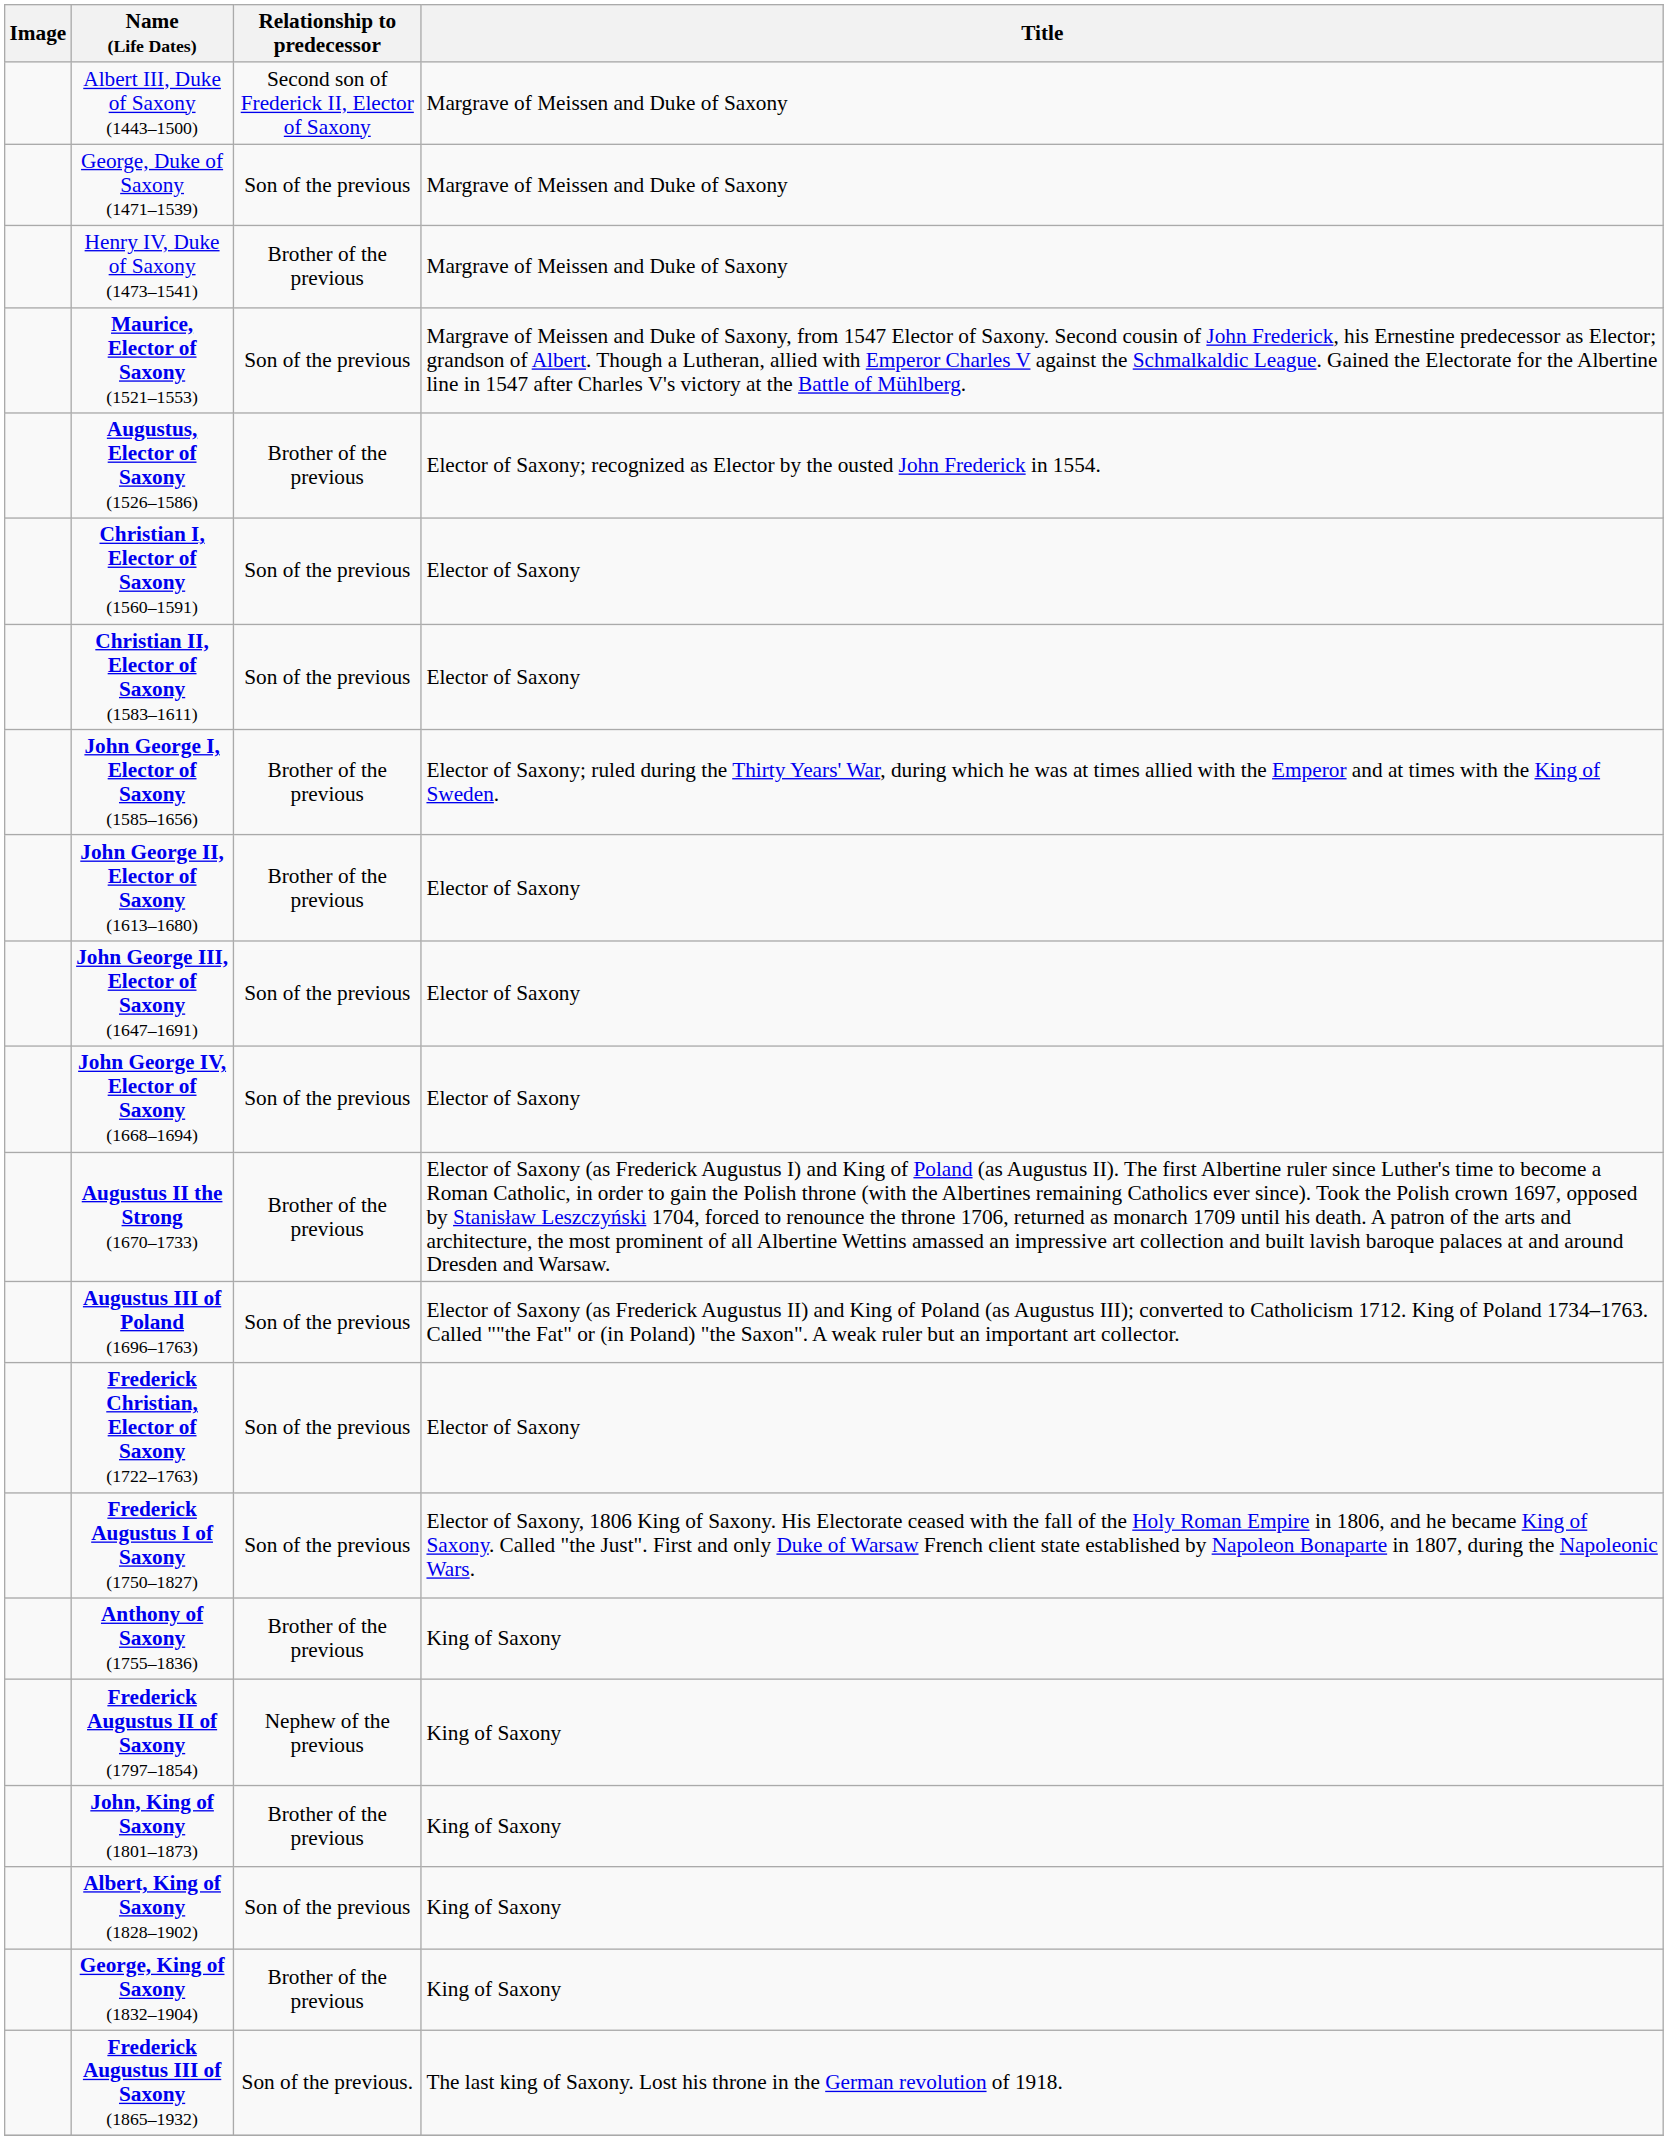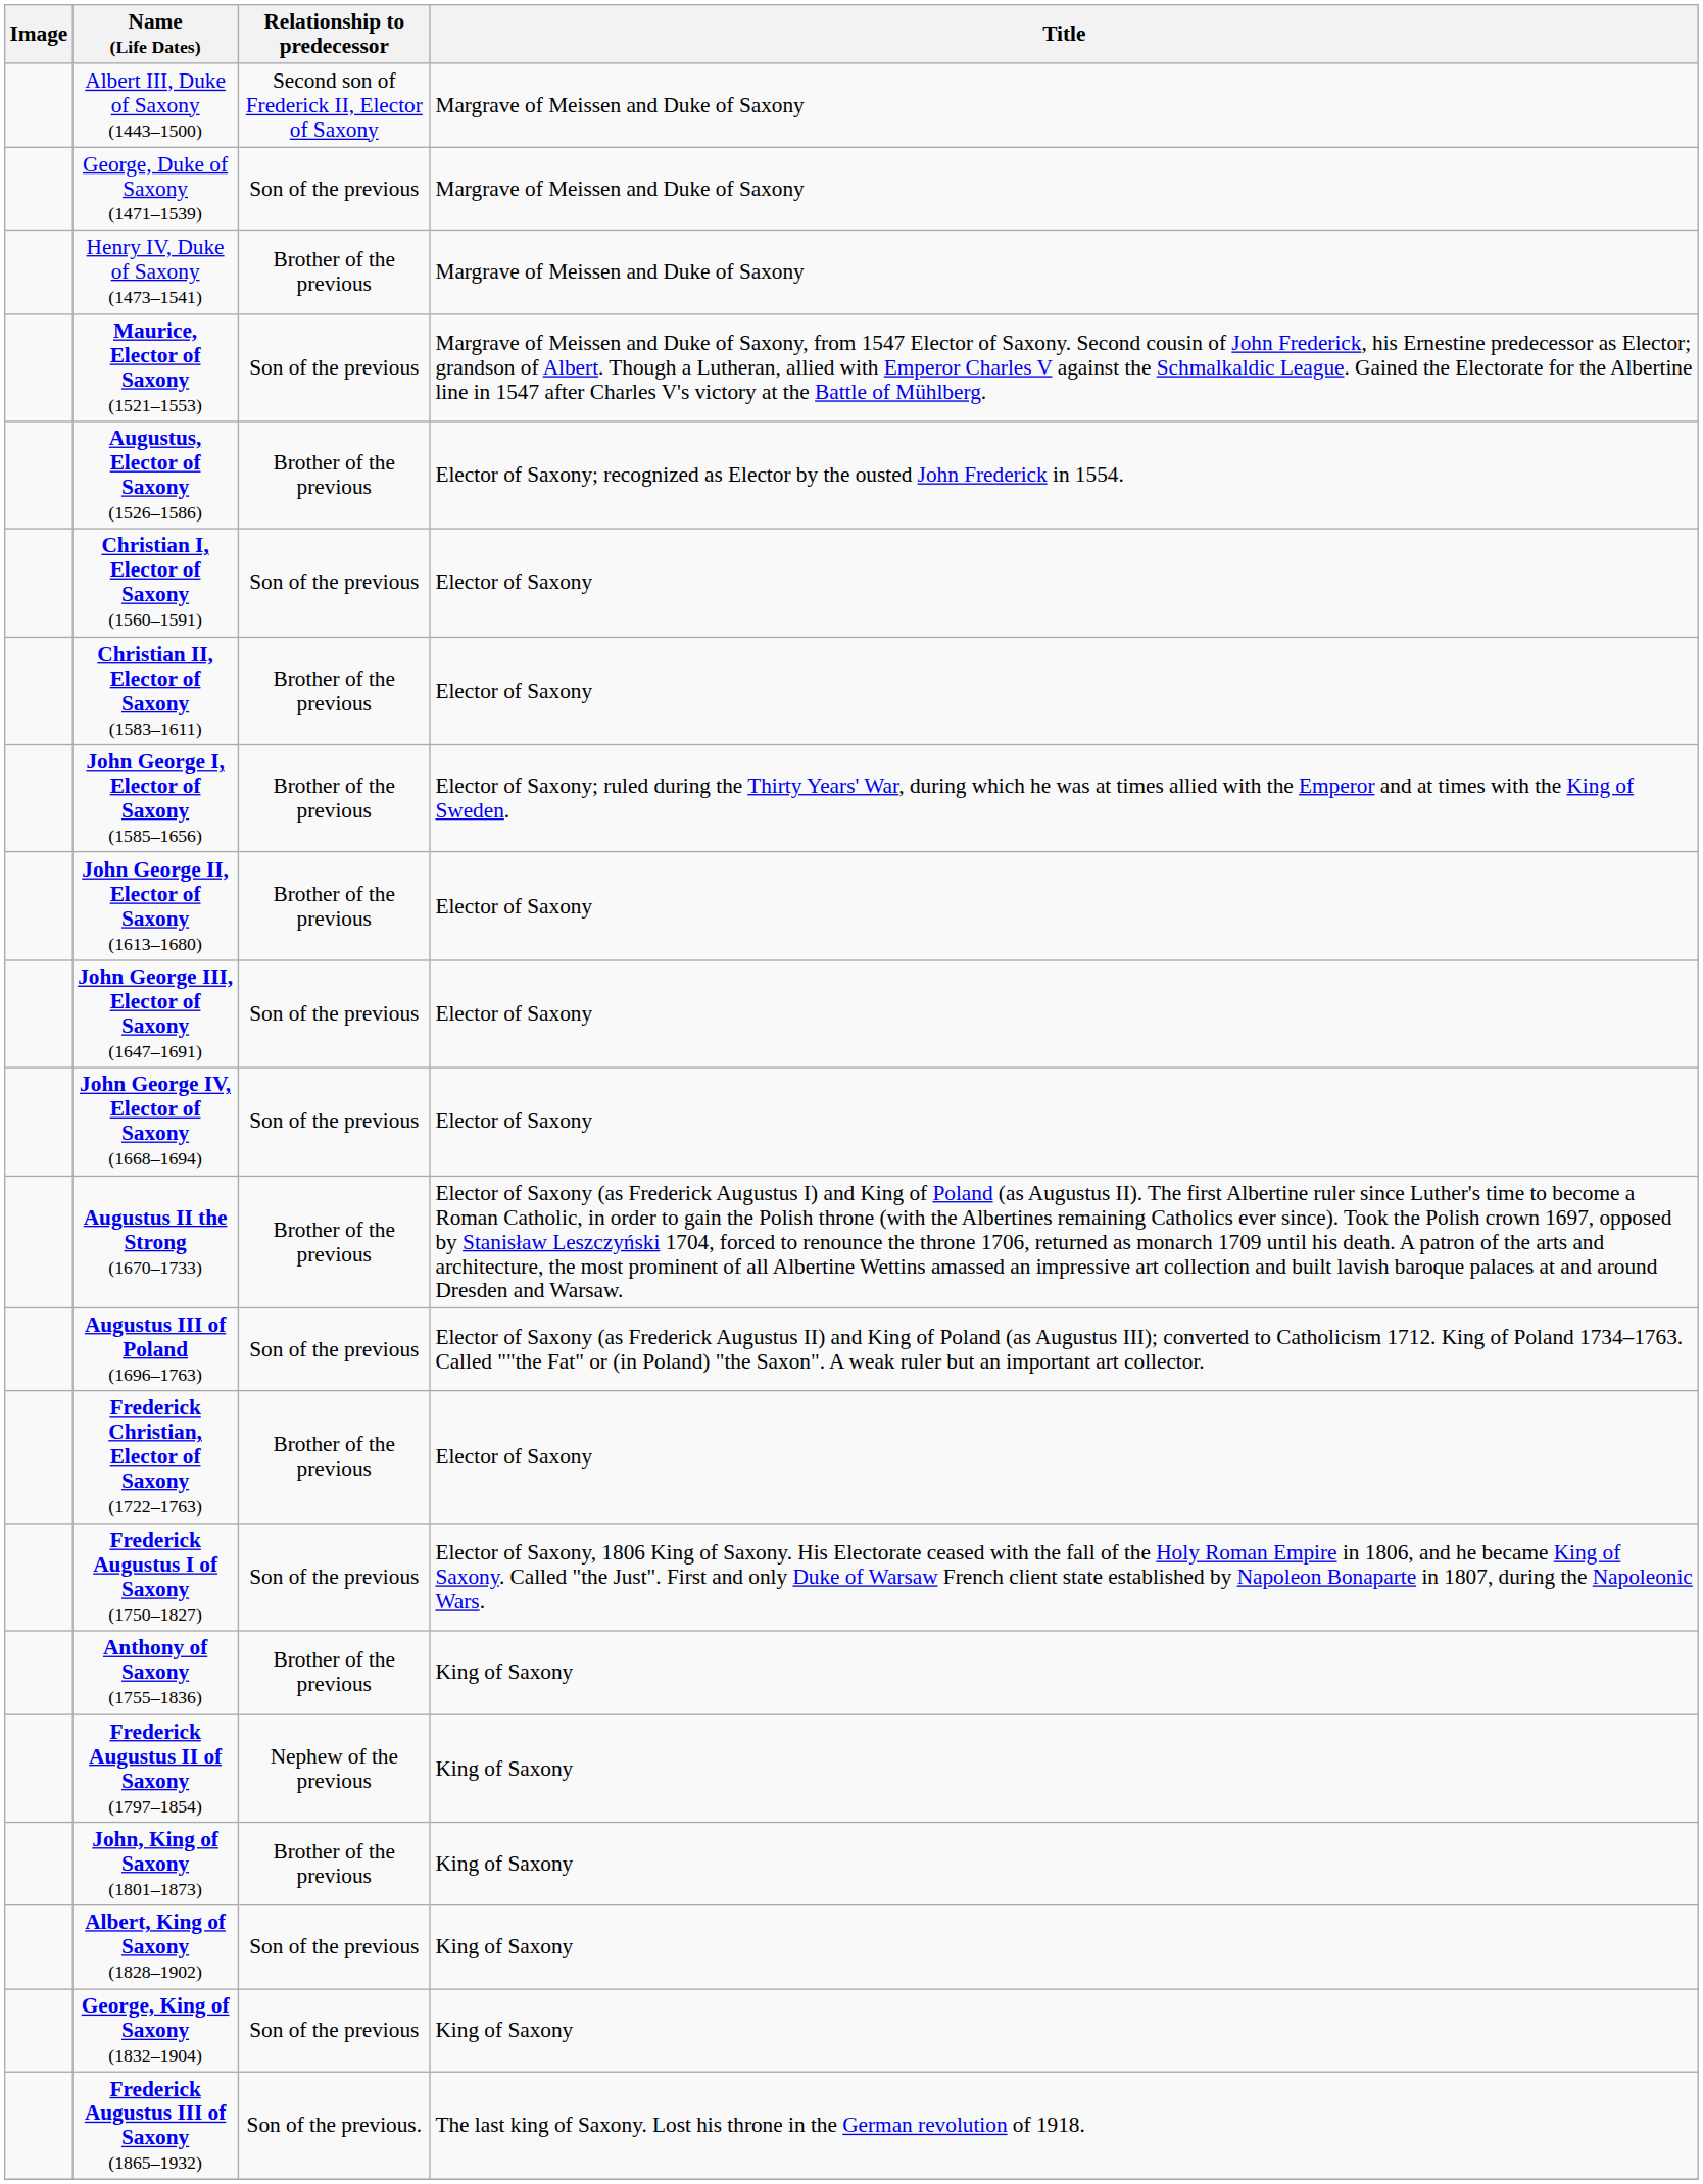Christian II, Elector of Saxony (1583–1611) | Relationship to predecessor: Son of the previous -> Brother of the previous
Frederick Christian, Elector of Saxony (1722–1763) | Relationship to predecessor: Son of the previous -> Brother of the previous
George, King of Saxony (1832–1904) | Relationship to predecessor: Brother of the previous -> Son of the previous
